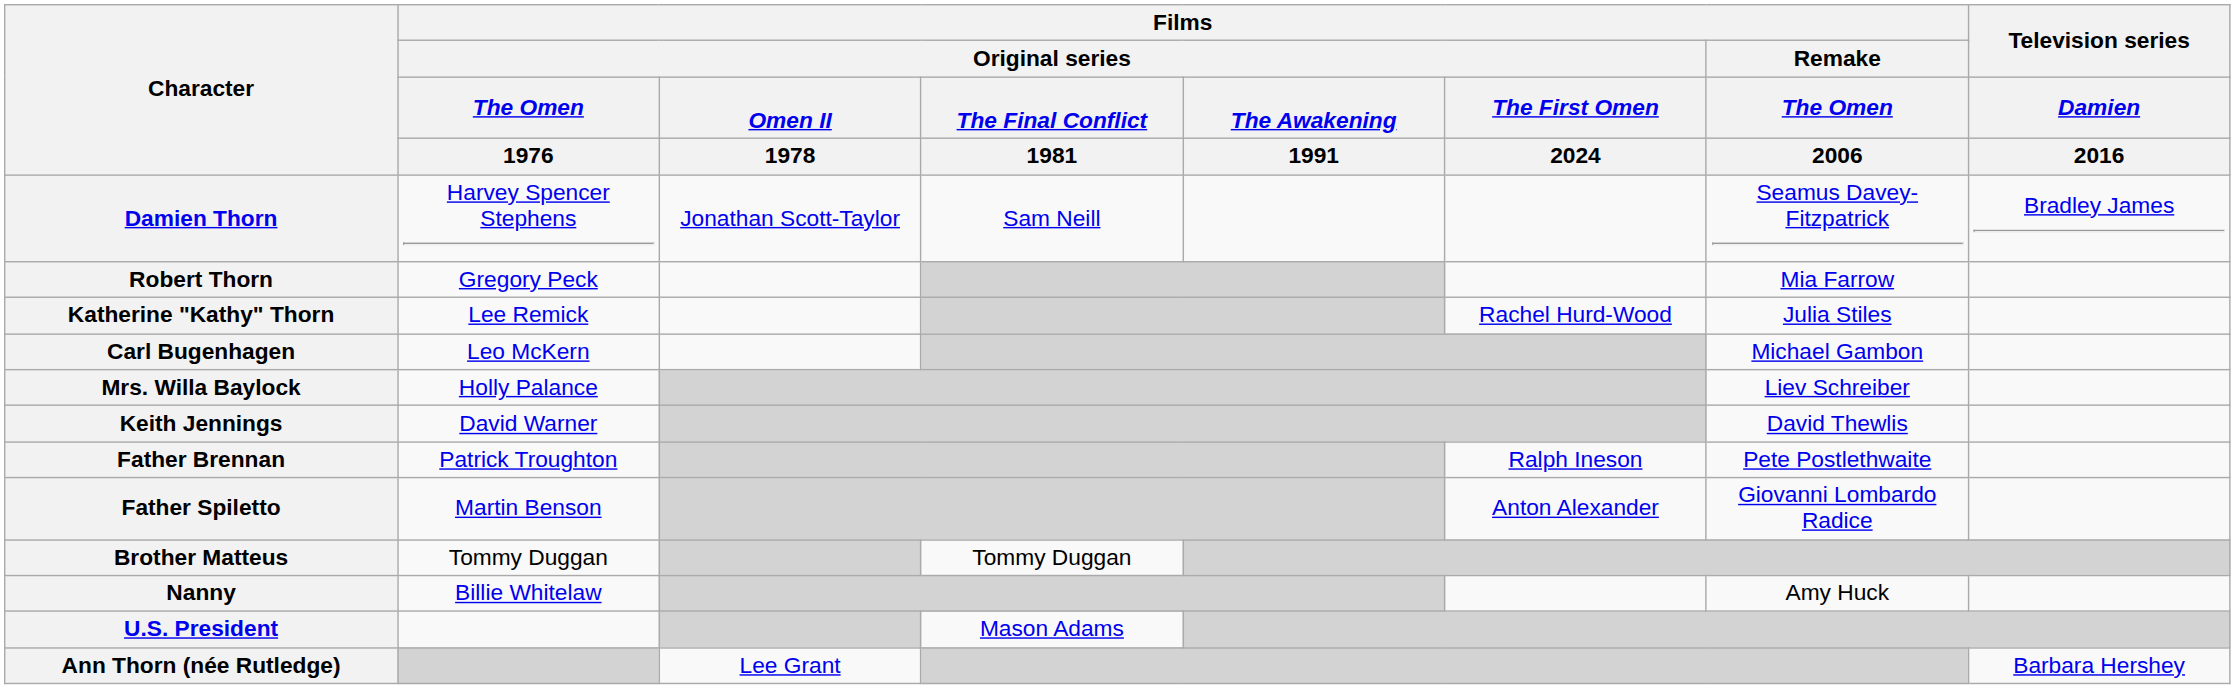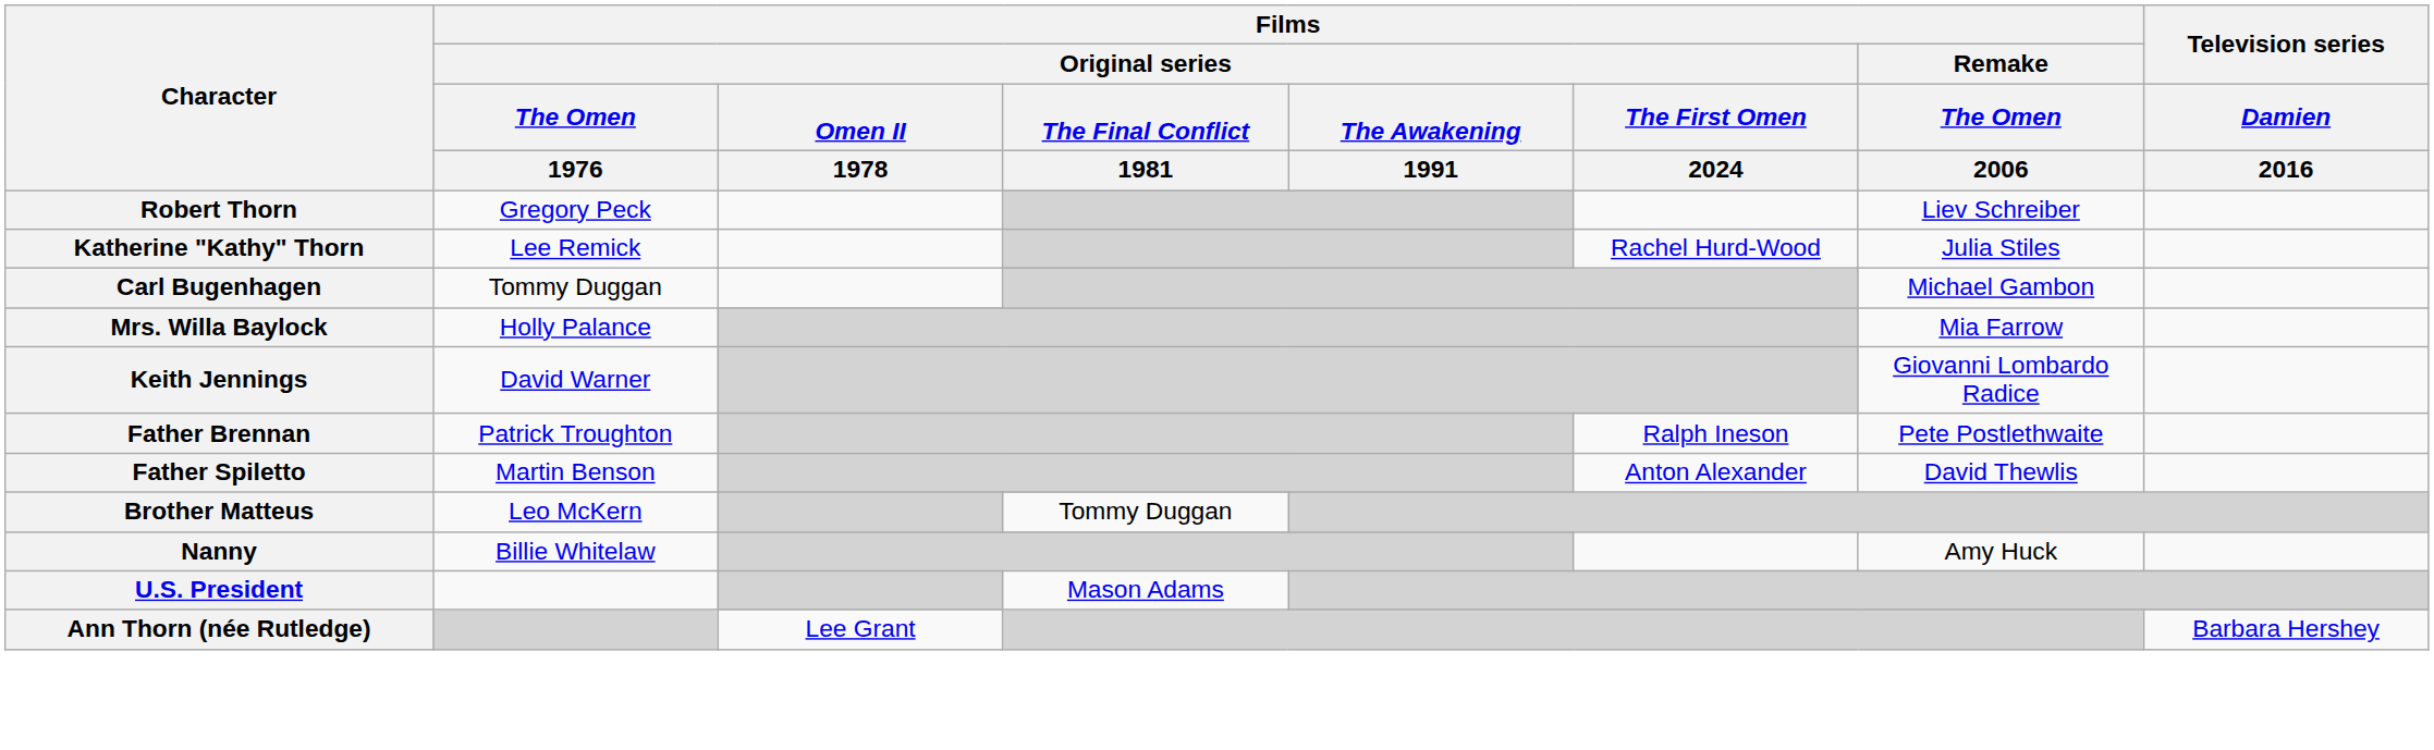- row: Damien Thorn | Harvey Spencer Stephens | Jonathan Scott-Taylor | Sam Neill | Seamus Davey-Fitzpatrick | Bradley James
Robert Thorn | Films / Remake / The Omen / 2006: Mia Farrow -> Liev Schreiber
Carl Bugenhagen | Films / Original series / The Omen / 1976: Leo McKern -> Tommy Duggan
Mrs. Willa Baylock | Films / Remake / The Omen / 2006: Liev Schreiber -> Mia Farrow
Keith Jennings | Films / Remake / The Omen / 2006: David Thewlis -> Giovanni Lombardo Radice
Father Spiletto | Films / Remake / The Omen / 2006: Giovanni Lombardo Radice -> David Thewlis
Brother Matteus | Films / Original series / The Omen / 1976: Tommy Duggan -> Leo McKern
